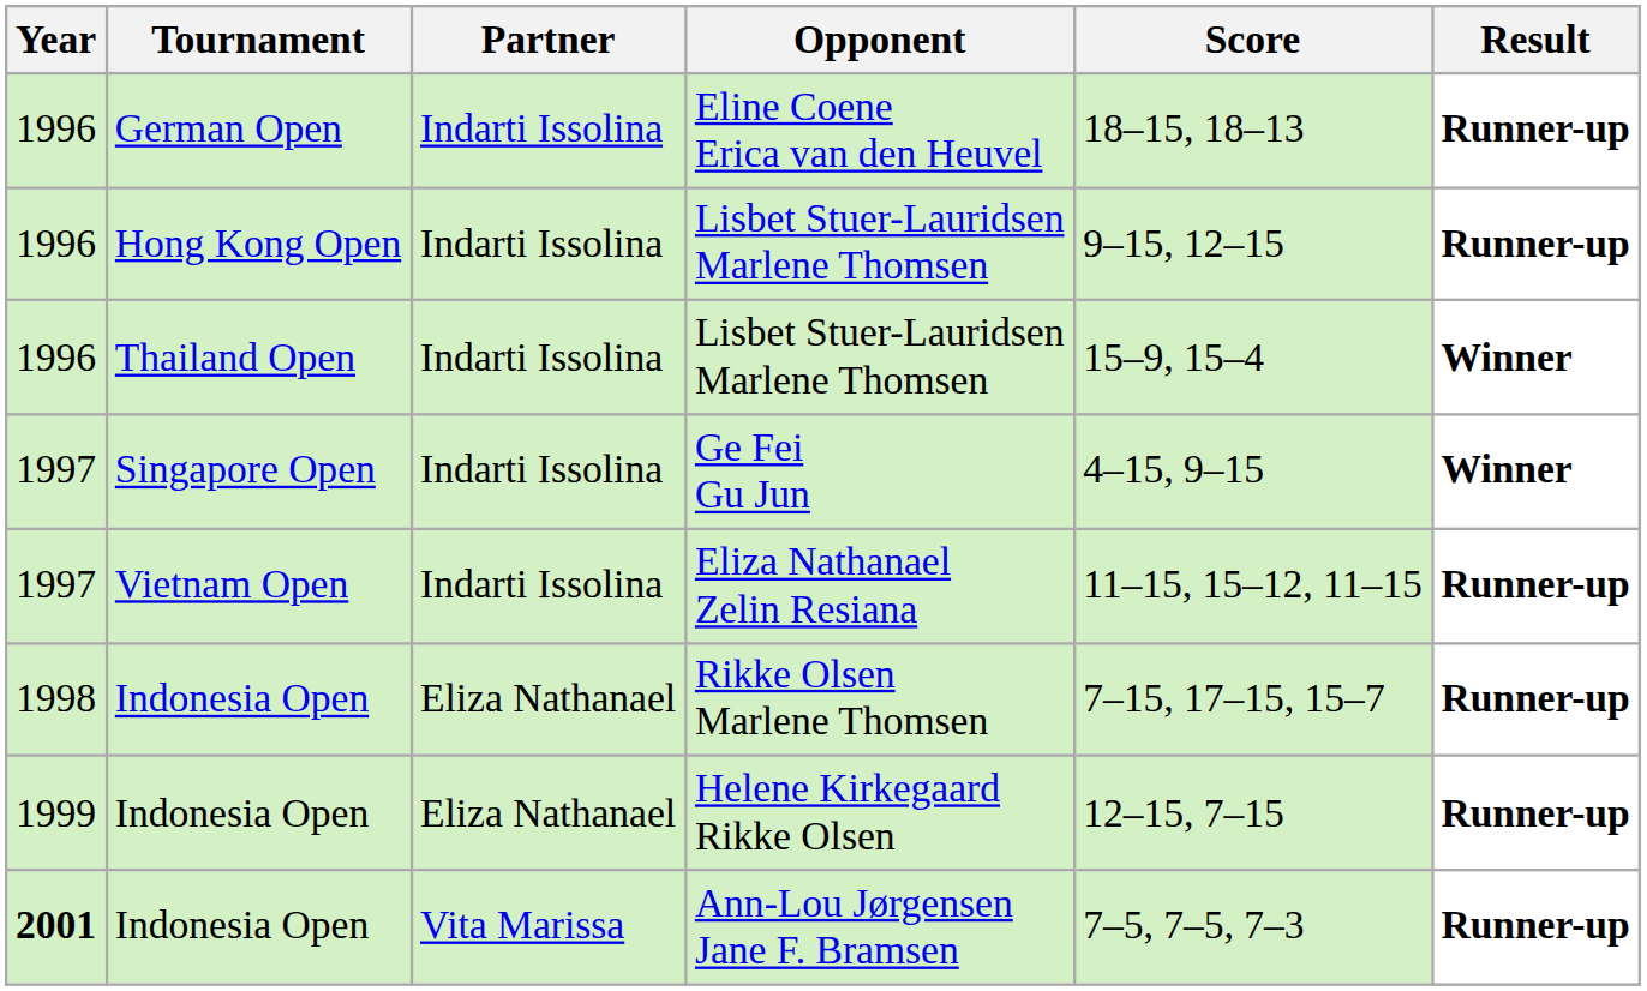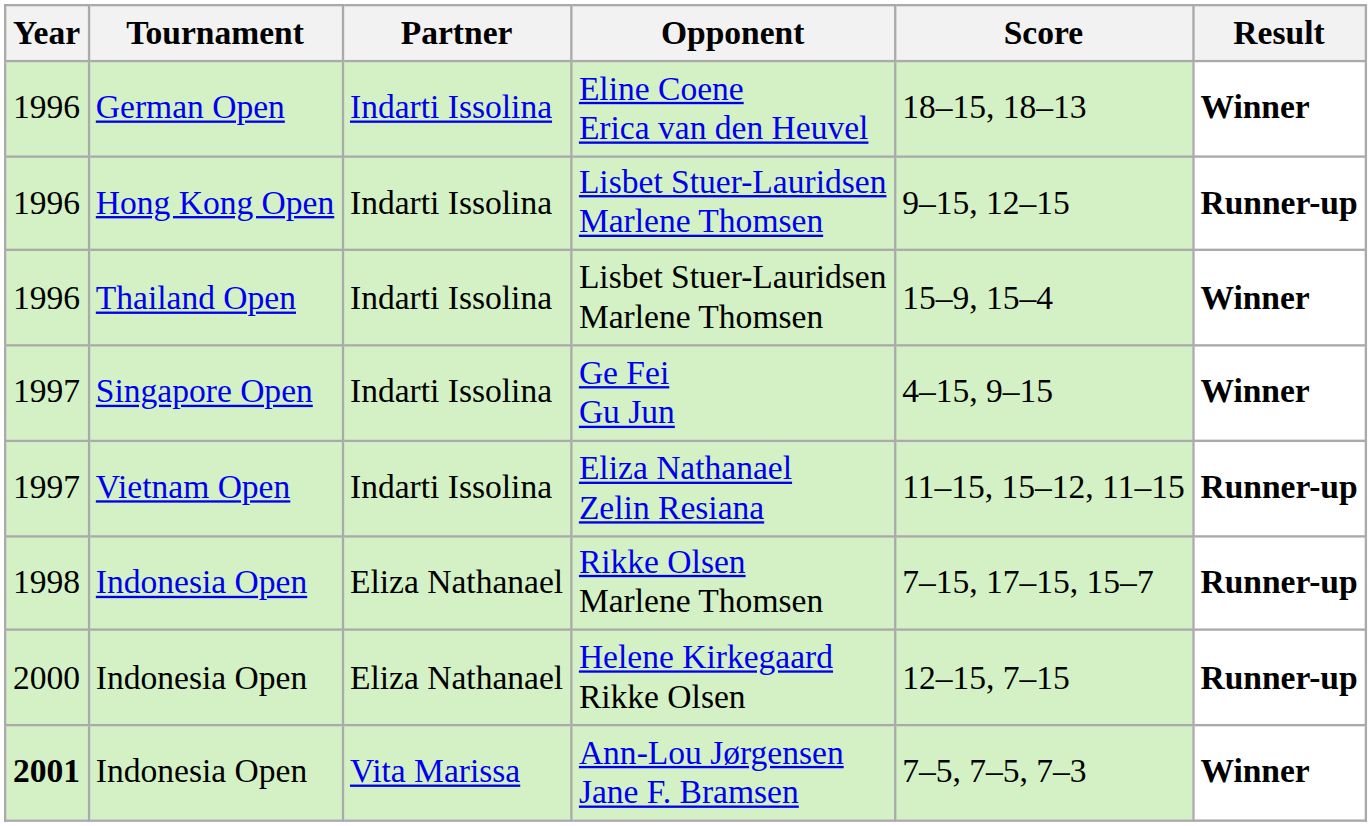Eline Coene Erica van den Heuvel | Result: Runner-up -> Winner
Helene Kirkegaard Rikke Olsen | Year: 1999 -> 2000
Ann-Lou Jørgensen Jane F. Bramsen | Result: Runner-up -> Winner
